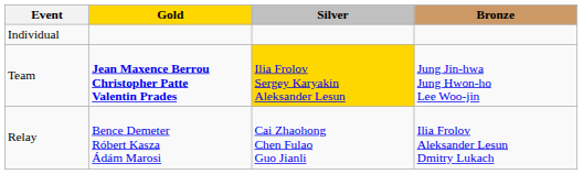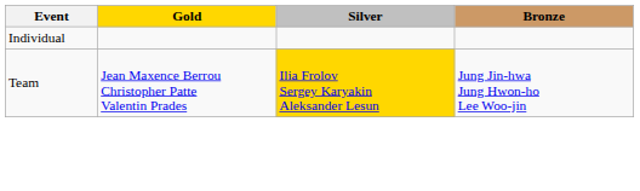Team | Gold: bold -> normal
- row: Relay | Bence Demeter Róbert Kasza Ádám Marosi | Cai Zhaohong Chen Fulao Guo Jianli | Ilia Frolov Aleksander Lesun Dmitry Lukach
